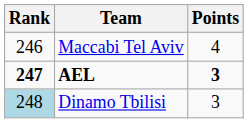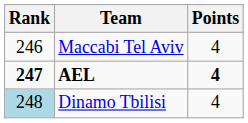AEL | Points: 3 -> 4
Dinamo Tbilisi | Points: 3 -> 4
